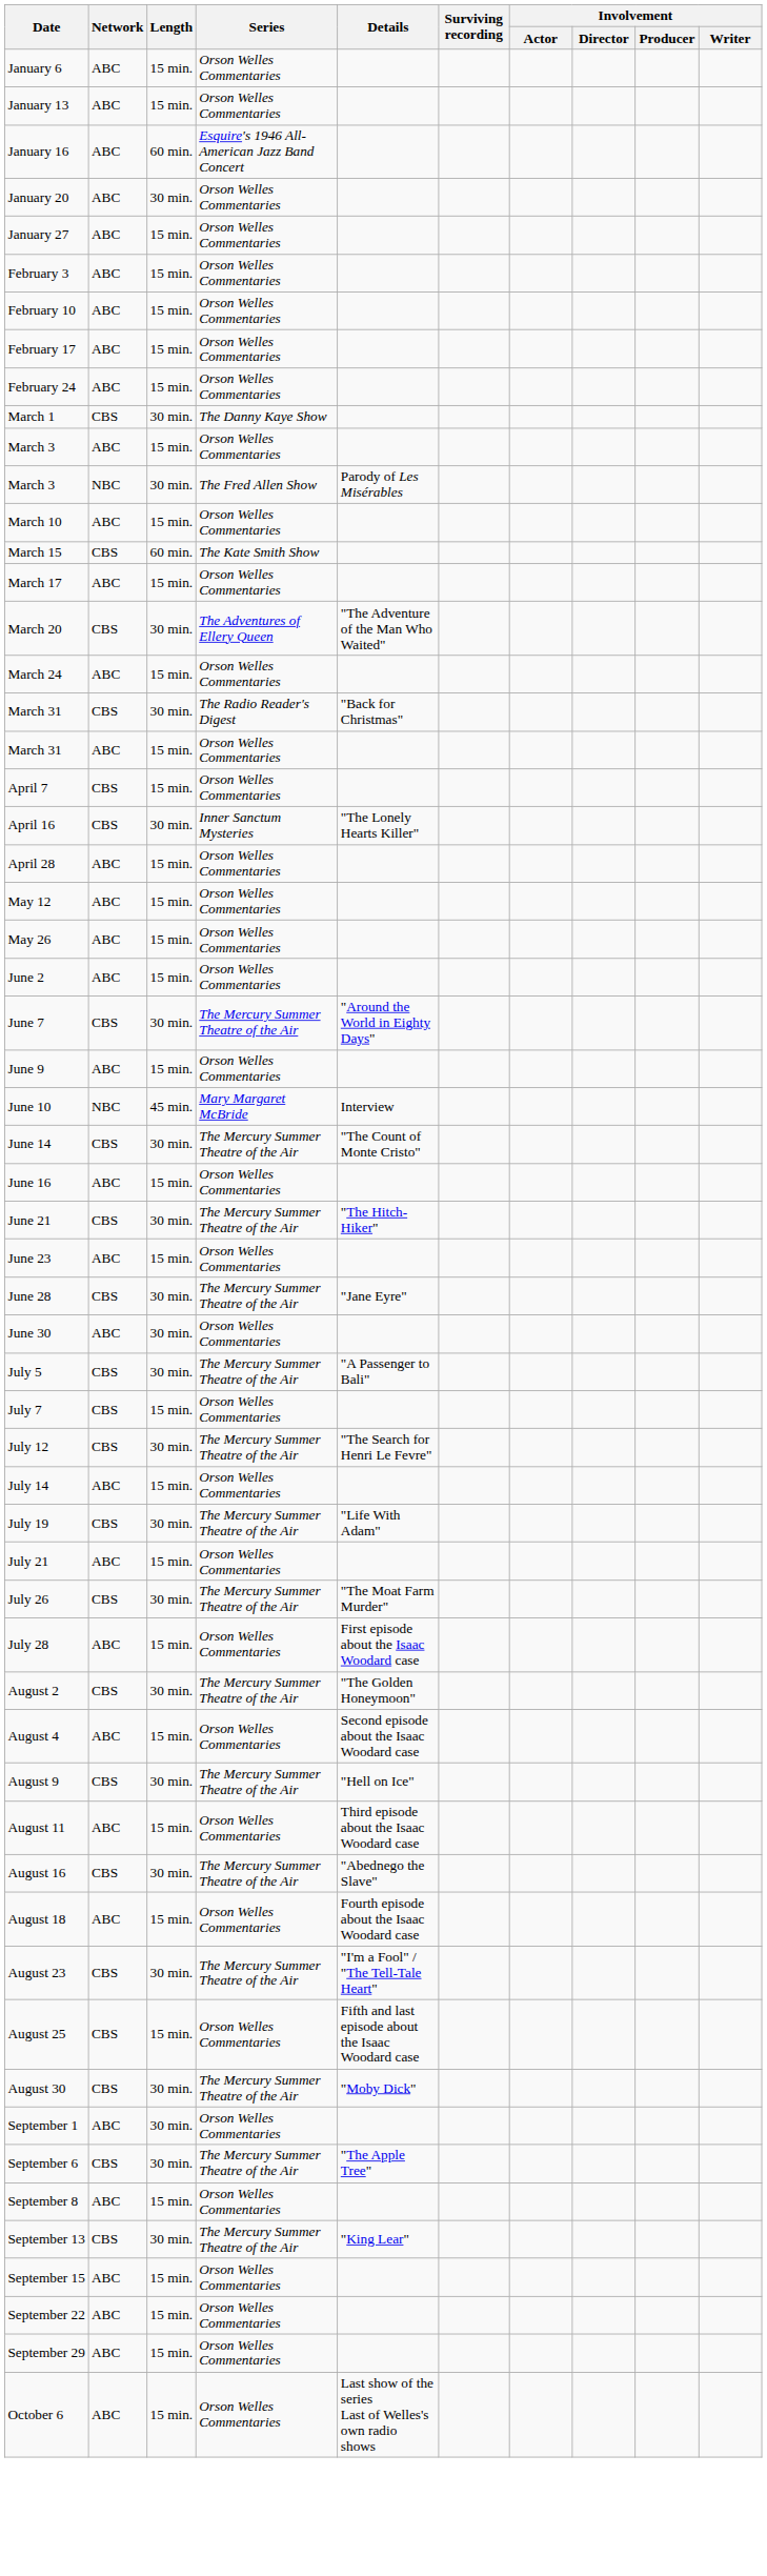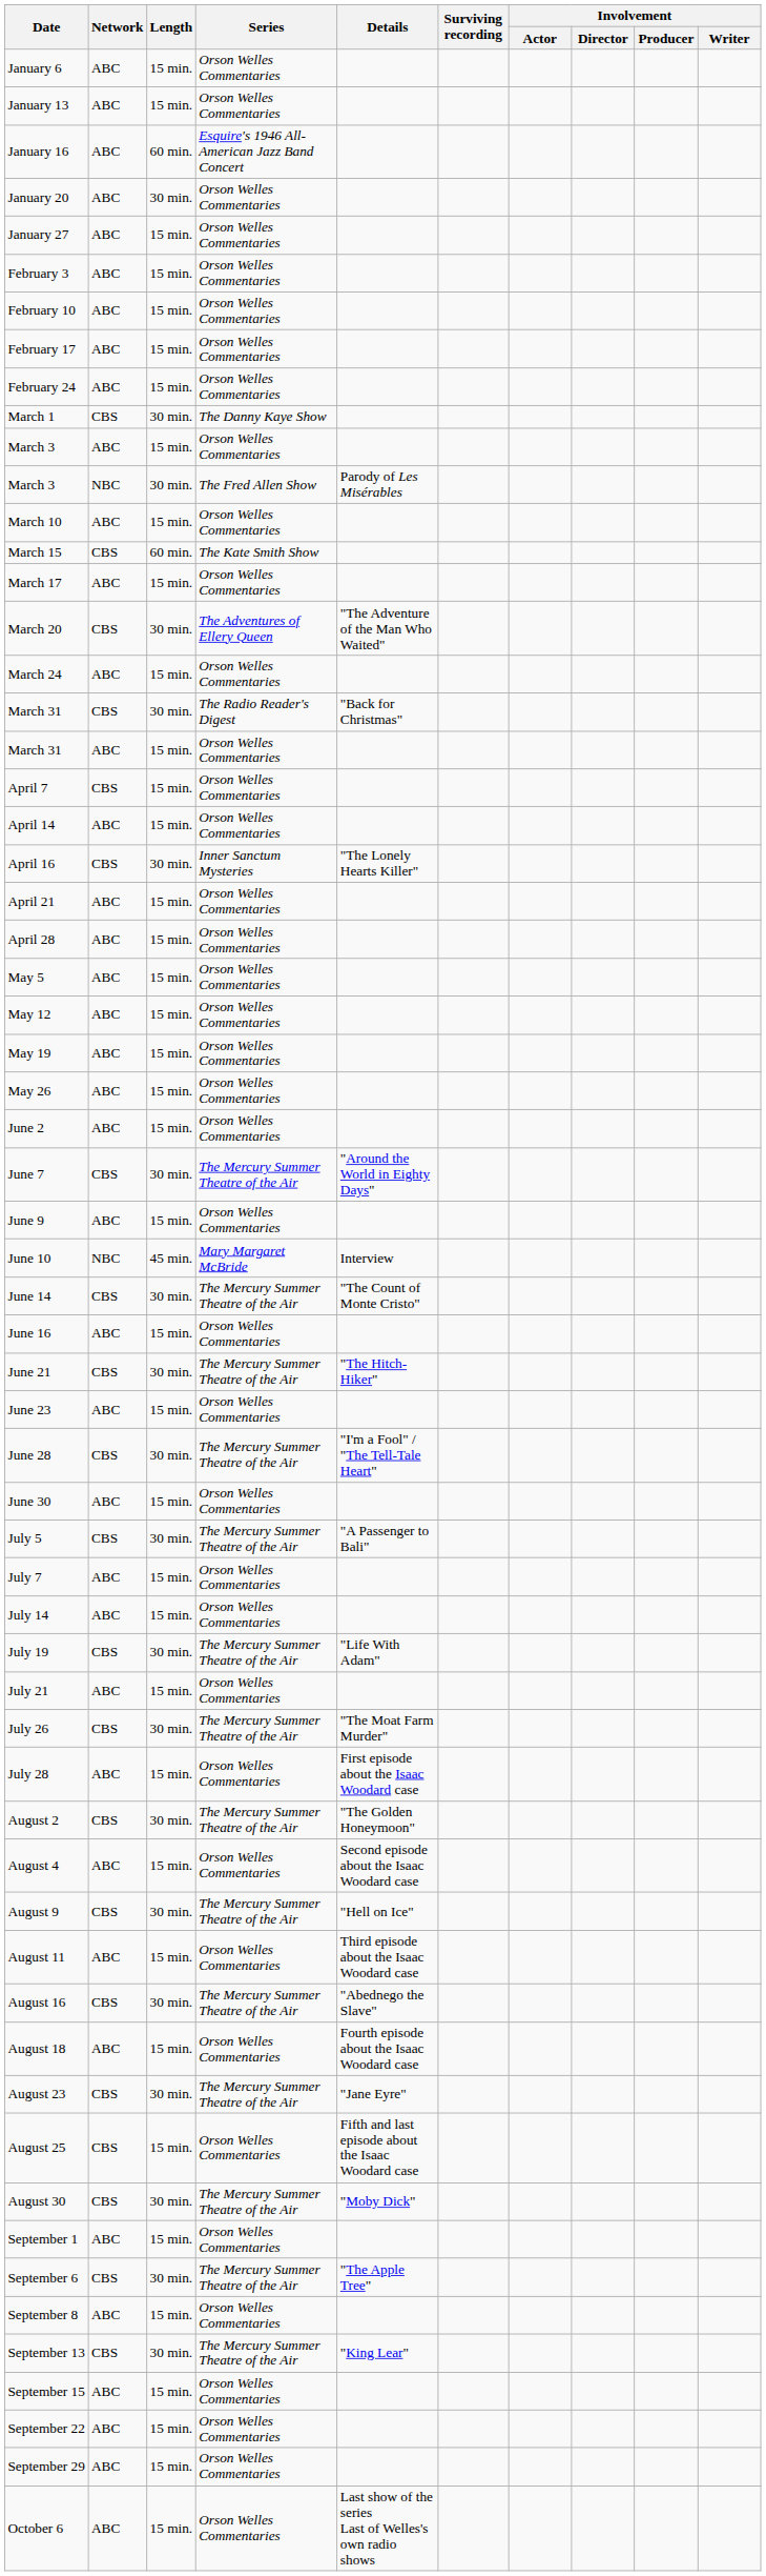+ row: April 14 | ABC | 15 min. | Orson Welles Commentaries
+ row: April 21 | ABC | 15 min. | Orson Welles Commentaries
+ row: May 5 | ABC | 15 min. | Orson Welles Commentaries
+ row: May 19 | ABC | 15 min. | Orson Welles Commentaries
June 28 | Details: "Jane Eyre" -> "I'm a Fool" / "The Tell-Tale Heart"
June 30 | Length: 30 min. -> 15 min.
July 7 | Network: CBS -> ABC
- row: July 12 | CBS | 30 min. | The Mercury Summer Theatre of the Air | "The Search for Henri Le Fevre"
August 23 | Details: "I'm a Fool" / "The Tell-Tale Heart" -> "Jane Eyre"
September 1 | Length: 30 min. -> 15 min.
